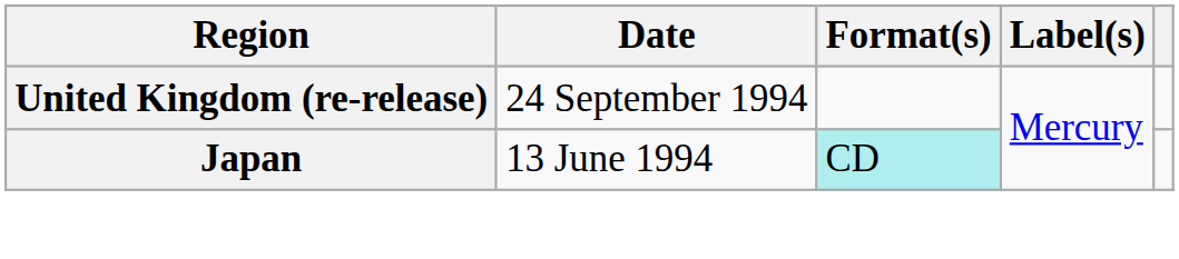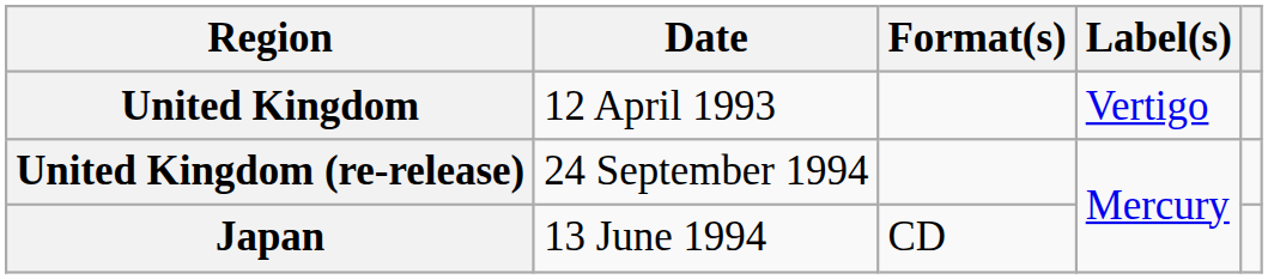+ row: United Kingdom | 12 April 1993 | Vertigo
Japan | Format(s): paleturquoise background -> no background
